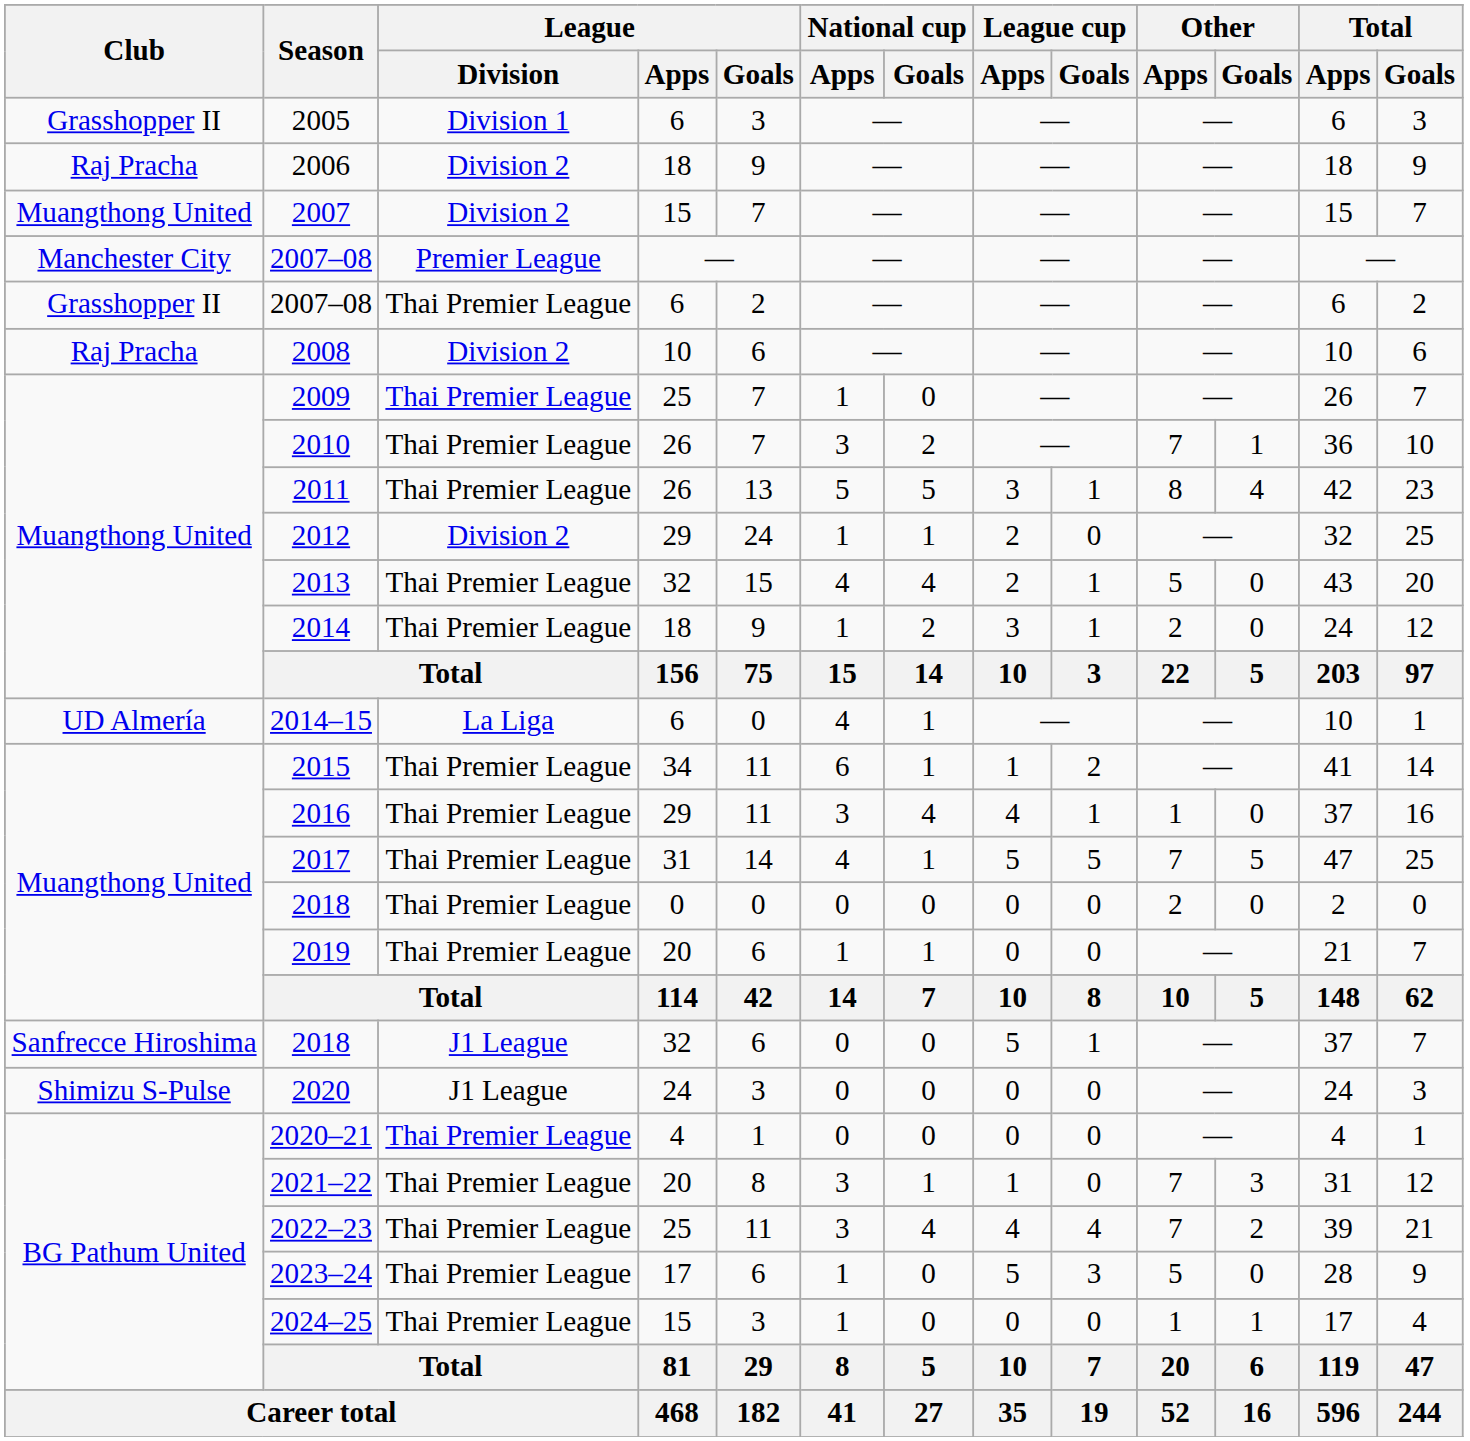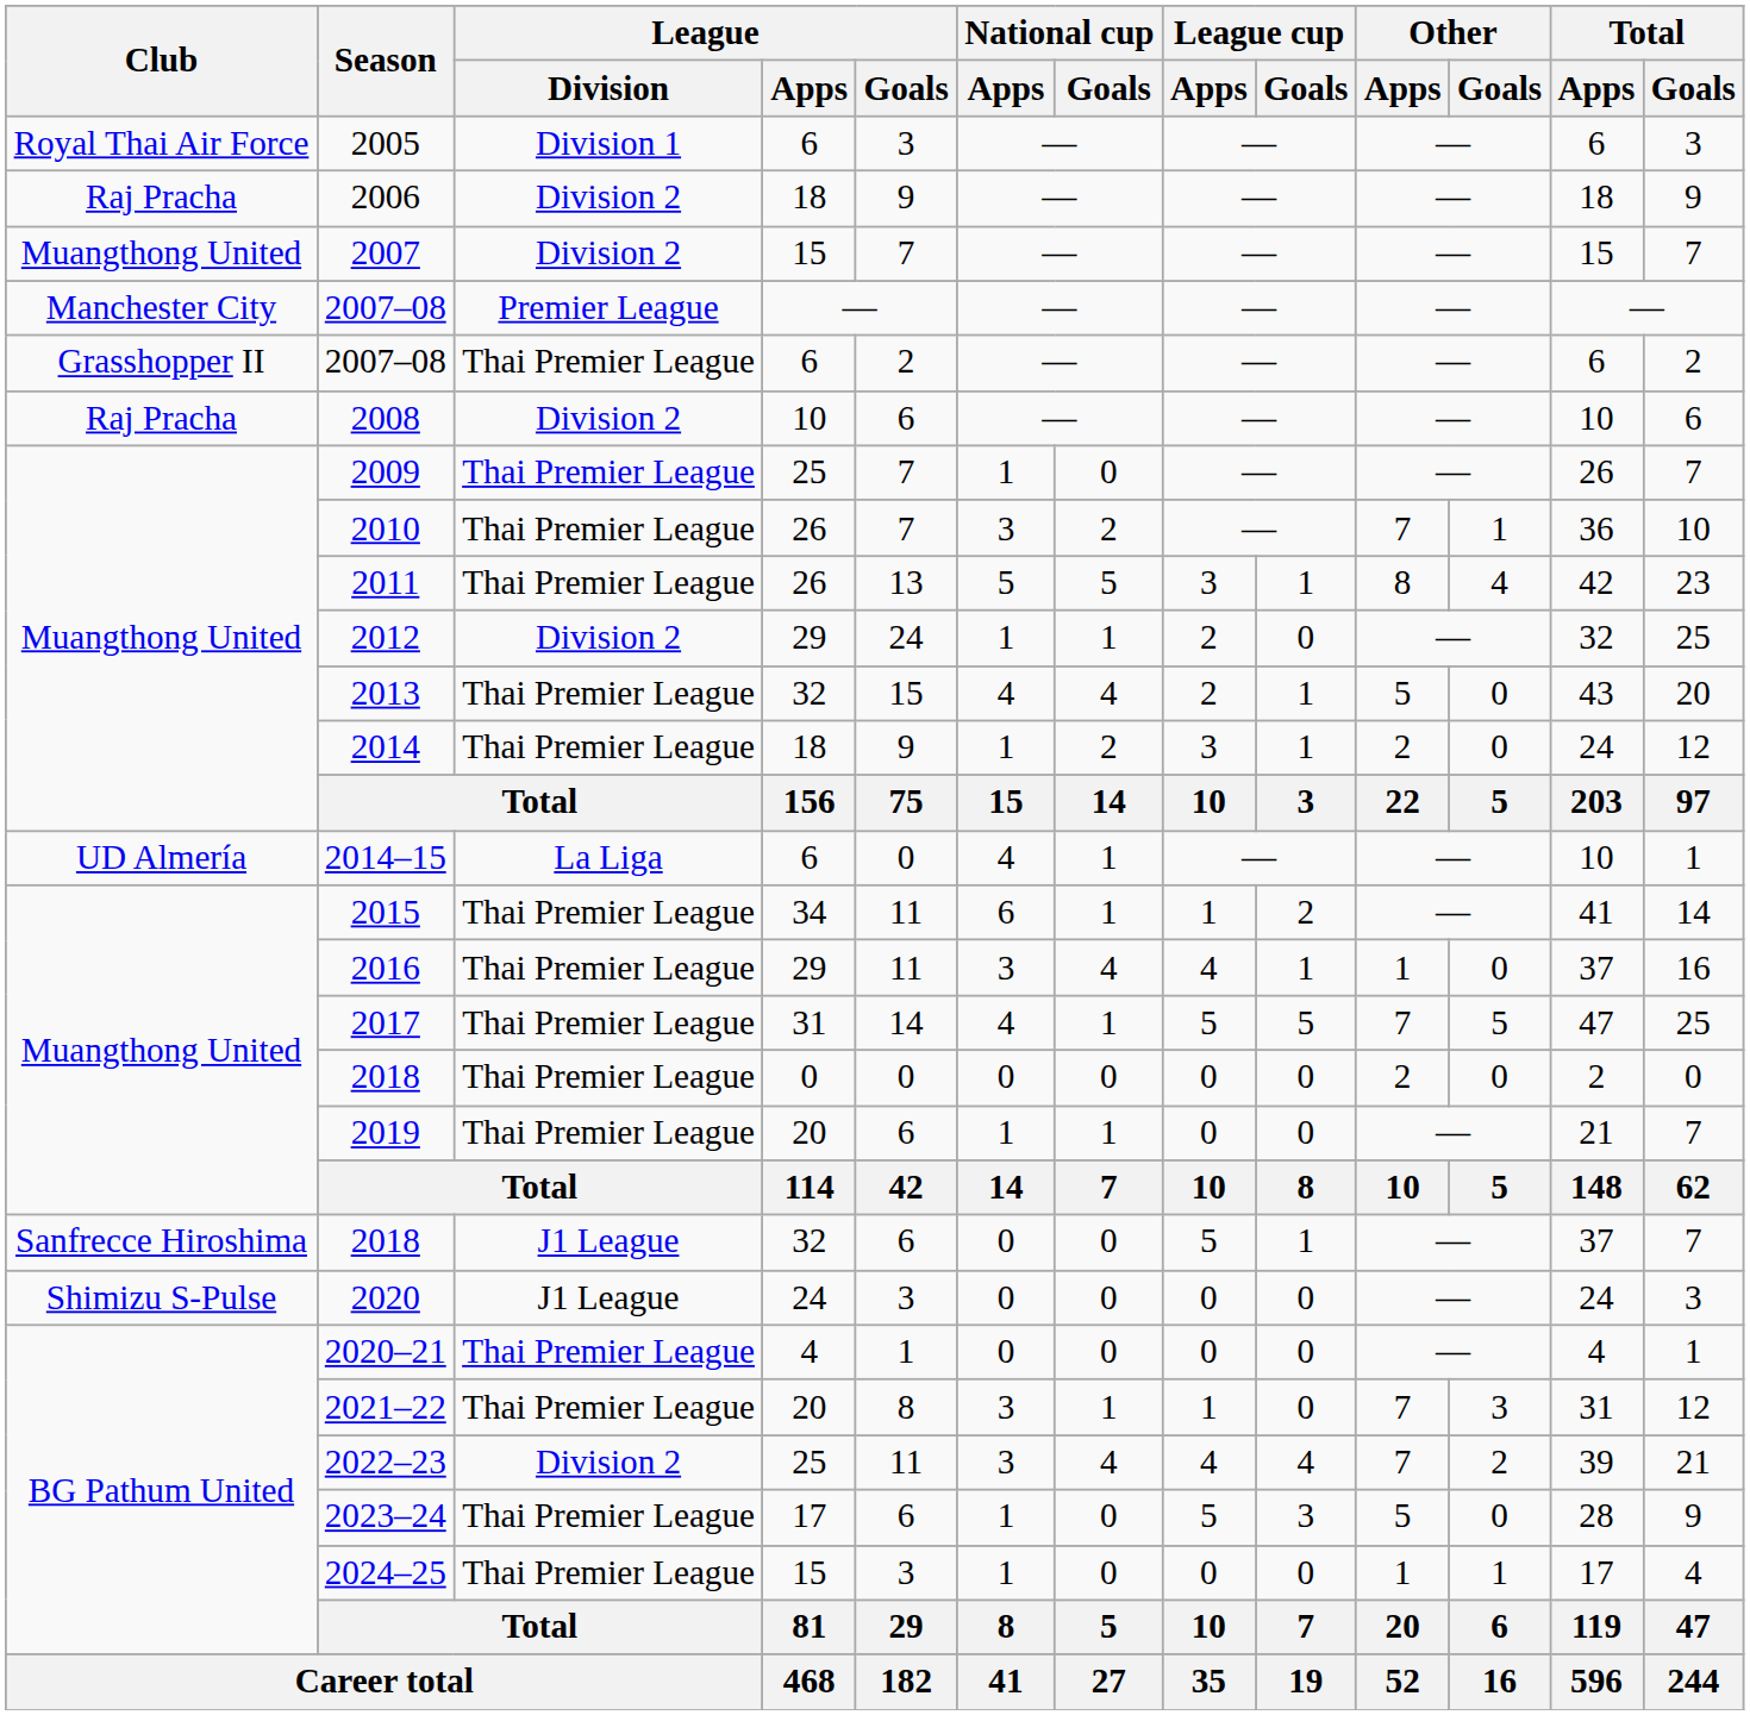2005 | Club: Grasshopper II -> Royal Thai Air Force
2022–23 | League / Division: Thai Premier League -> Division 2
